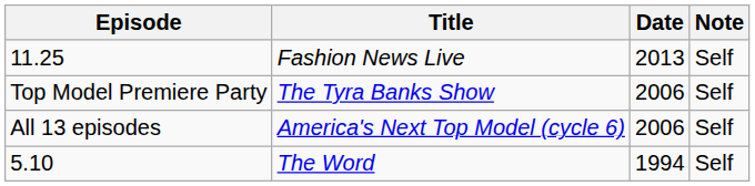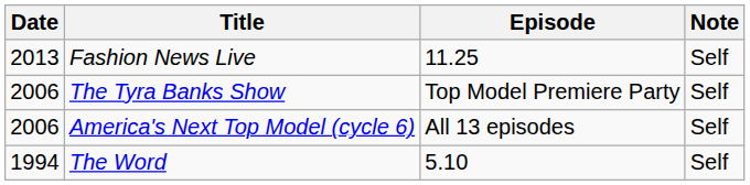columns swapped: Date <-> Episode
